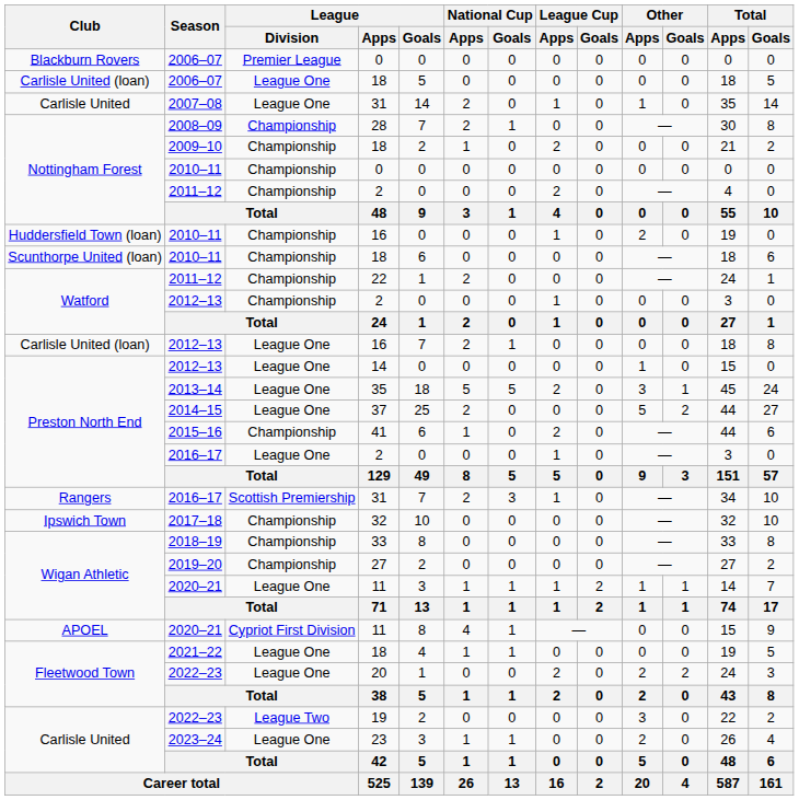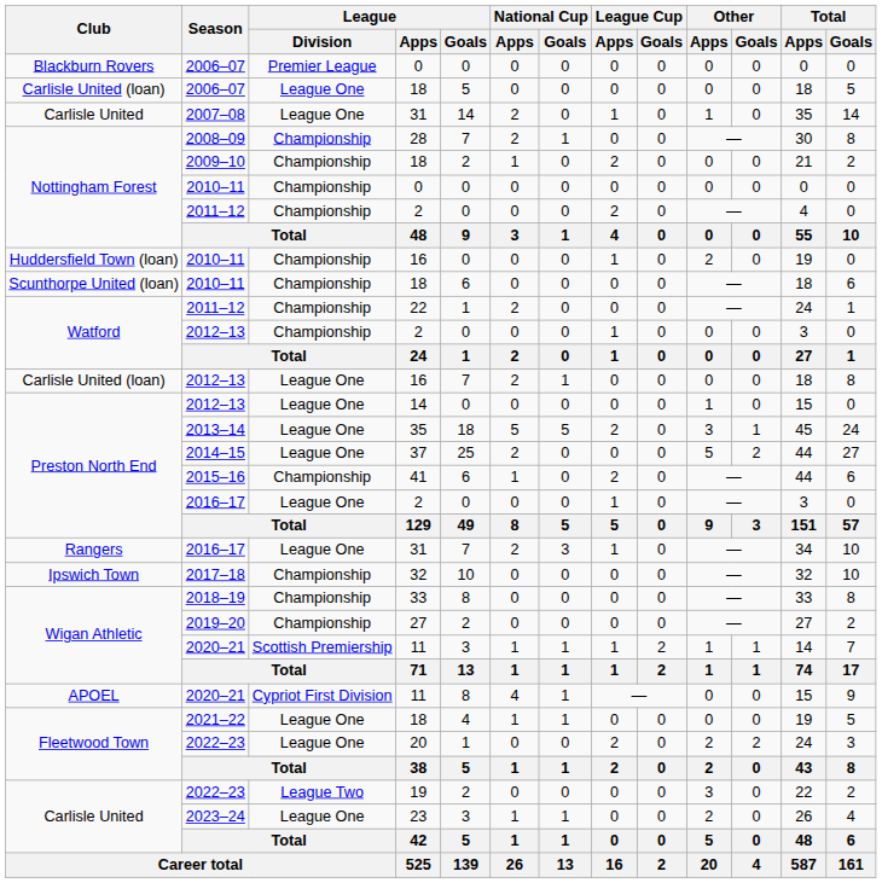Rangers / 2016–17 | League / Division: Scottish Premiership -> League One
Wigan Athletic / 2020–21 | League / Division: League One -> Scottish Premiership
